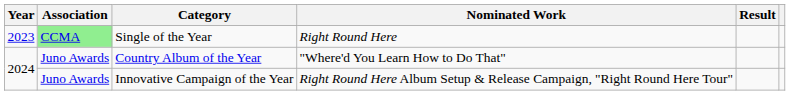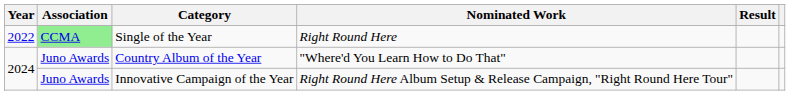Single of the Year | Year: 2023 -> 2022
